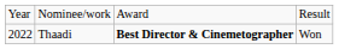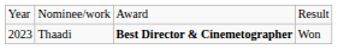Thaadi | column 1: 2022 -> 2023
